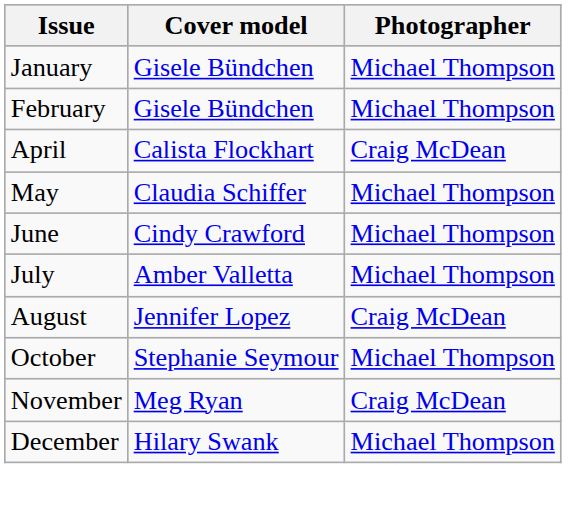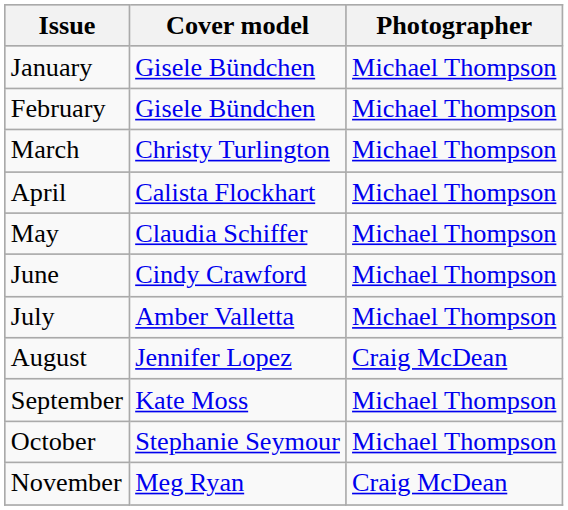+ row: March | Christy Turlington | Michael Thompson
April | Photographer: Craig McDean -> Michael Thompson
+ row: September | Kate Moss | Michael Thompson
- row: December | Hilary Swank | Michael Thompson
